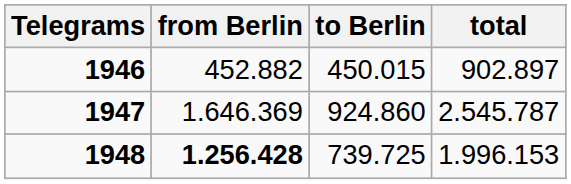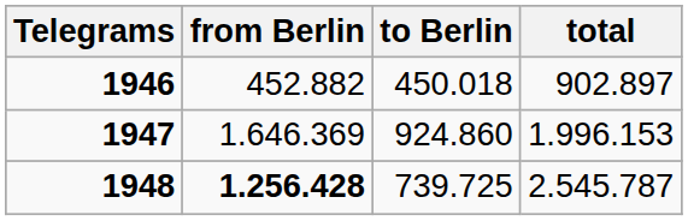1946 | to Berlin: 450.015 -> 450.018
1947 | total: 2.545.787 -> 1.996.153
1948 | total: 1.996.153 -> 2.545.787
